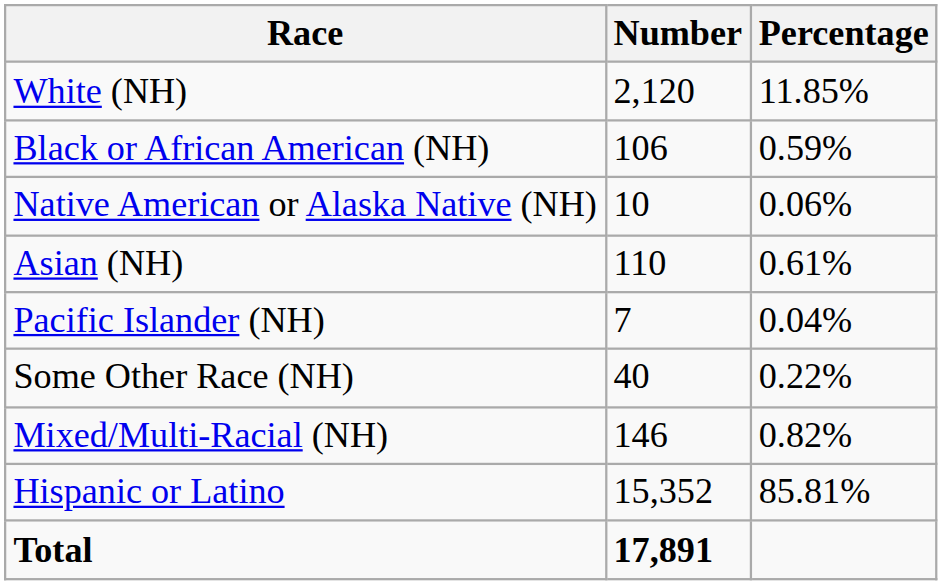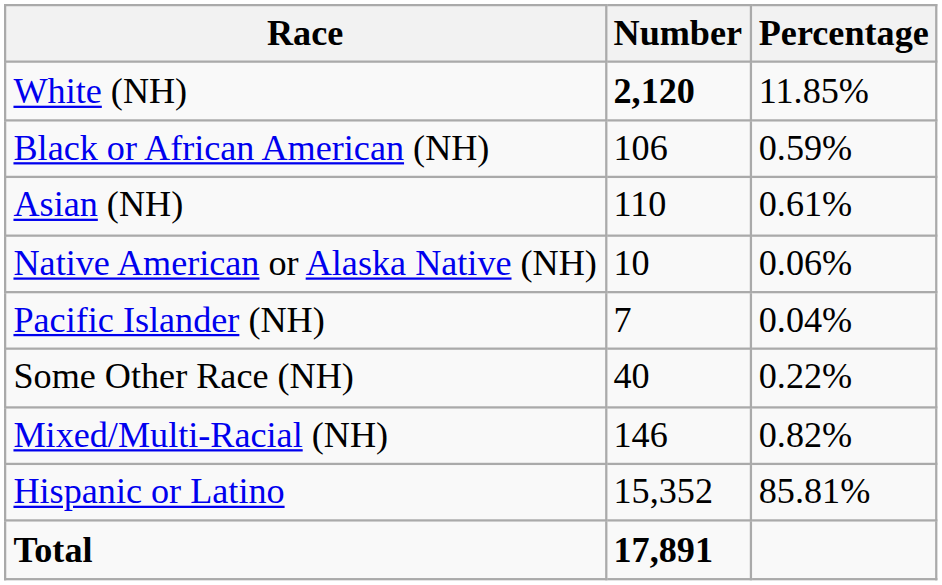White (NH) | Number: normal -> bold
rows swapped: Native American or Alaska Native (NH) <-> Asian (NH)
